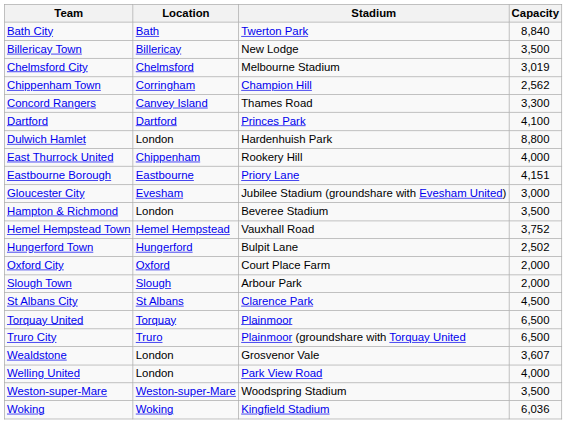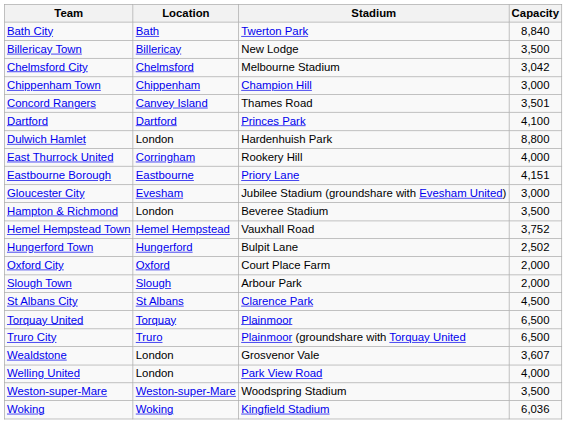Chelmsford City | Capacity: 3,019 -> 3,042
Chippenham Town | Location: Corringham -> Chippenham
Chippenham Town | Capacity: 2,562 -> 3,000
Concord Rangers | Capacity: 3,300 -> 3,501
East Thurrock United | Location: Chippenham -> Corringham
